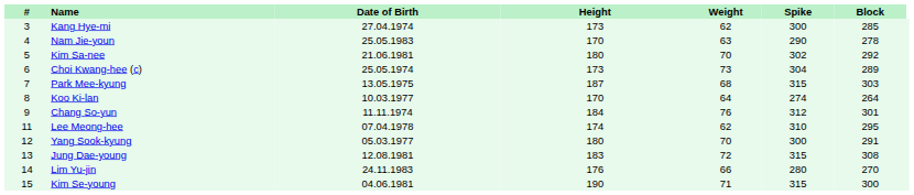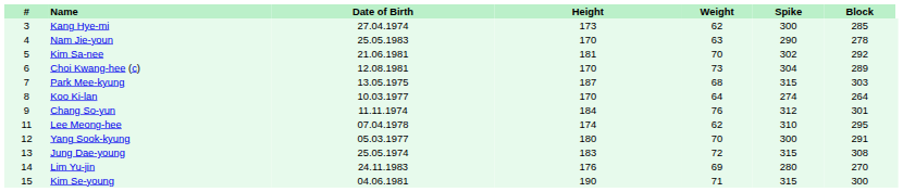Kim Sa-nee | Height: 180 -> 181
Choi Kwang-hee (c) | Date of Birth: 25.05.1974 -> 12.08.1981
Choi Kwang-hee (c) | Height: 173 -> 170
Jung Dae-young | Date of Birth: 12.08.1981 -> 25.05.1974
Lim Yu-jin | Weight: 66 -> 69
